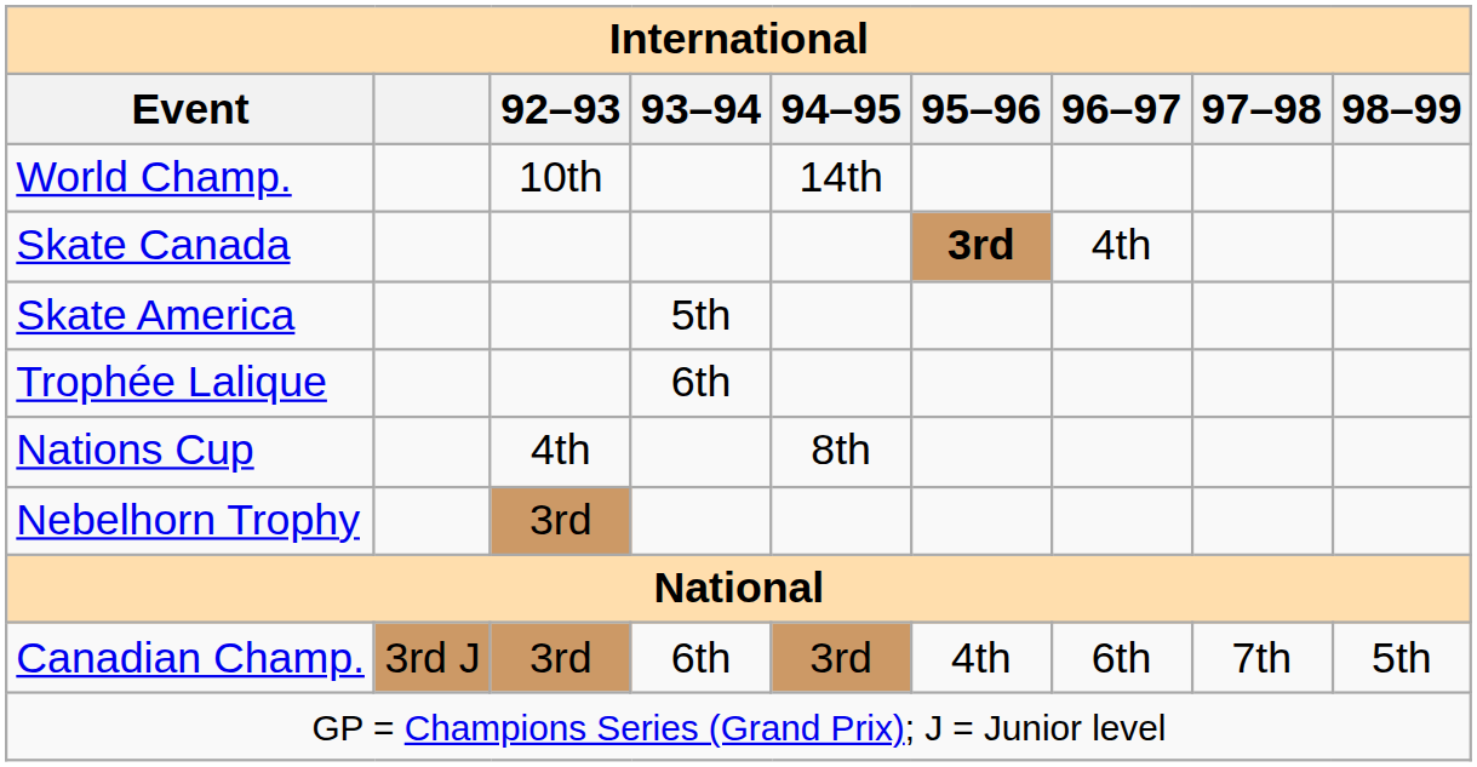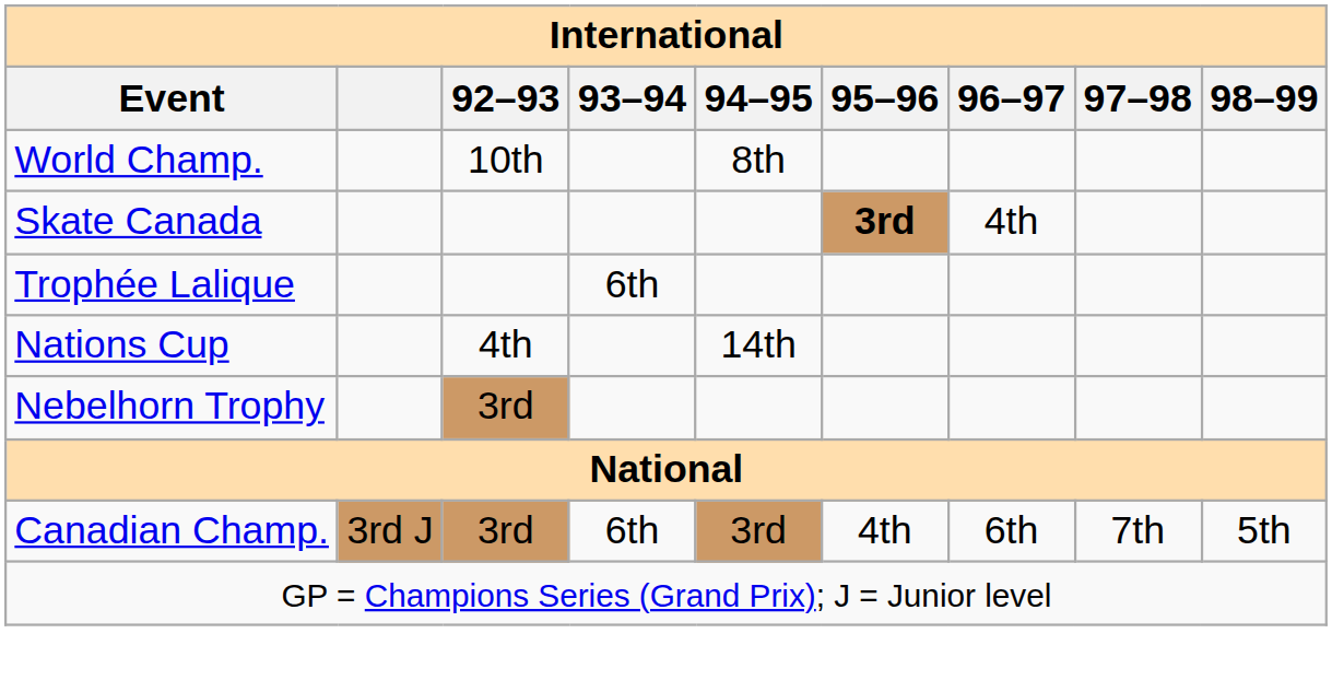World Champ. | 94–95: 14th -> 8th
- row: Skate America | 5th
Nations Cup | 94–95: 8th -> 14th
